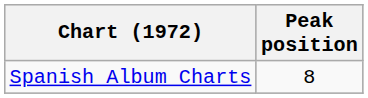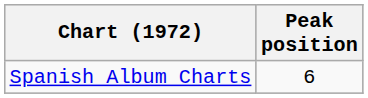Spanish Album Charts | Peak position: 8 -> 6
